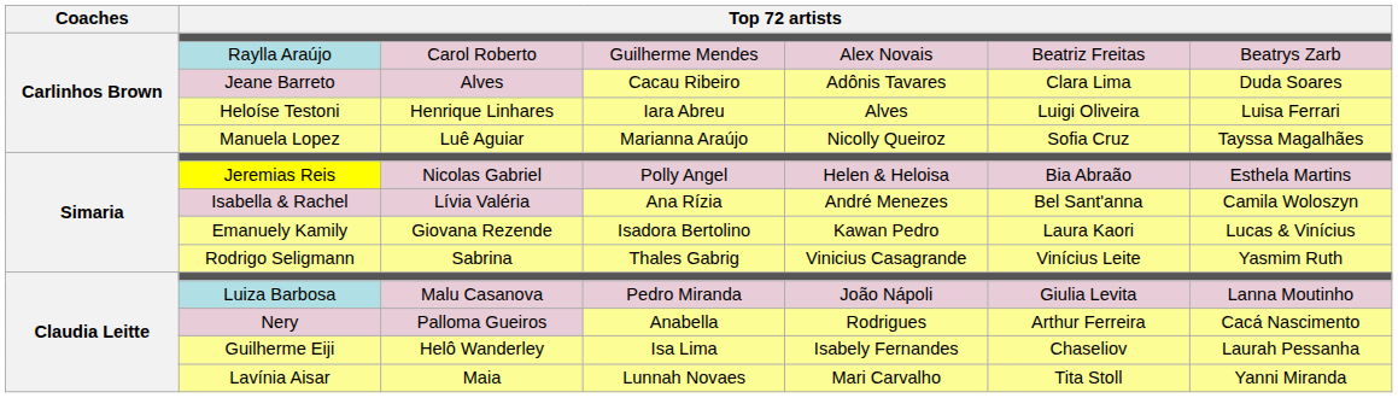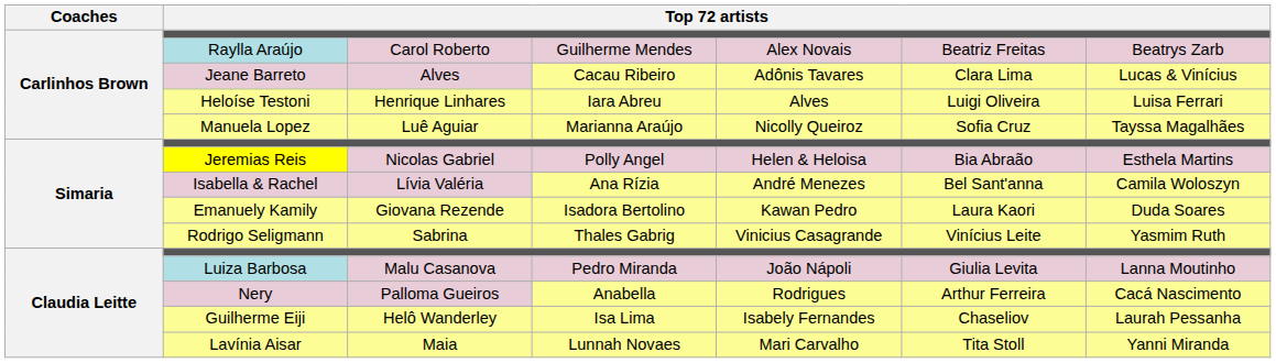Jeane Barreto | column 7: Duda Soares -> Lucas & Vinícius
Emanuely Kamily | column 7: Lucas & Vinícius -> Duda Soares
